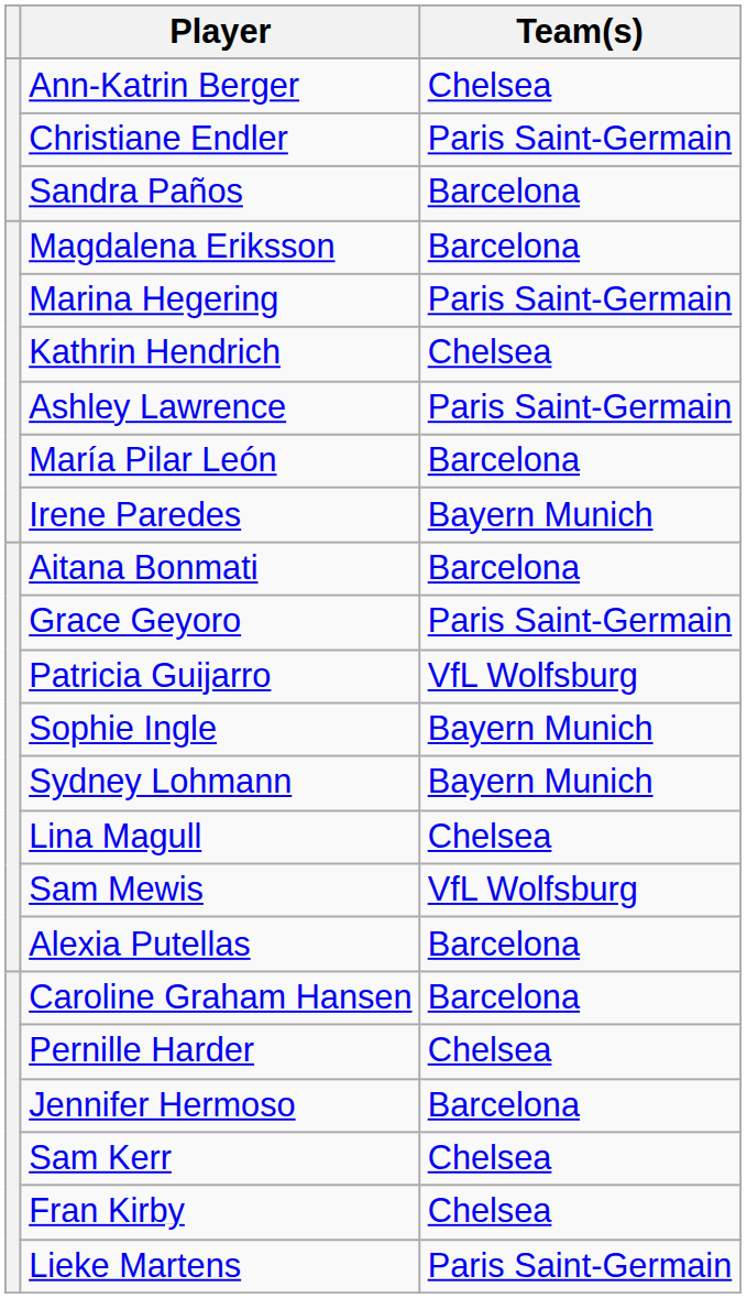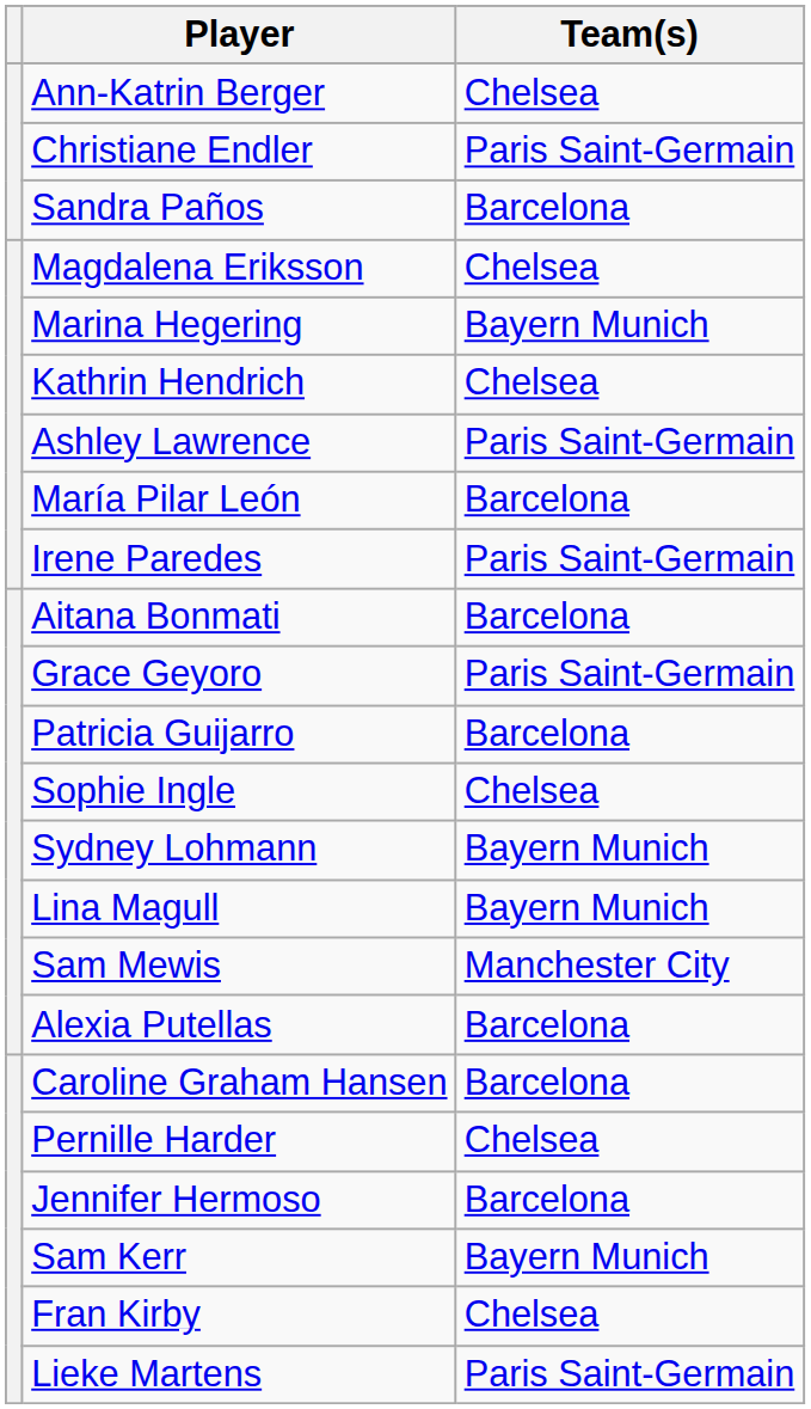Magdalena Eriksson | Team(s): Barcelona -> Chelsea
Marina Hegering | Team(s): Paris Saint-Germain -> Bayern Munich
Irene Paredes | Team(s): Bayern Munich -> Paris Saint-Germain
Patricia Guijarro | Team(s): VfL Wolfsburg -> Barcelona
Sophie Ingle | Team(s): Bayern Munich -> Chelsea
Lina Magull | Team(s): Chelsea -> Bayern Munich
Sam Mewis | Team(s): VfL Wolfsburg -> Manchester City
Sam Kerr | Team(s): Chelsea -> Bayern Munich
